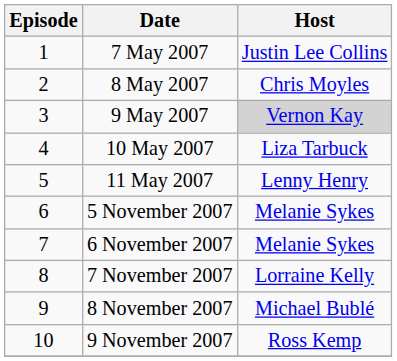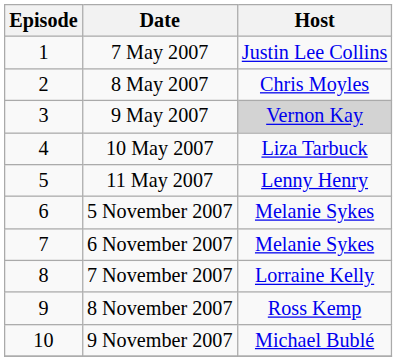8 November 2007 | Host: Michael Bublé -> Ross Kemp
9 November 2007 | Host: Ross Kemp -> Michael Bublé
